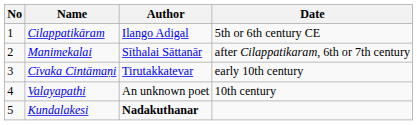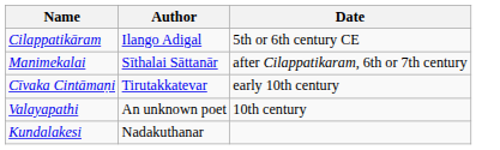- column: No | 1 | 2 | 3 | 4 | 5
Kundalakesi | Author: bold -> normal
